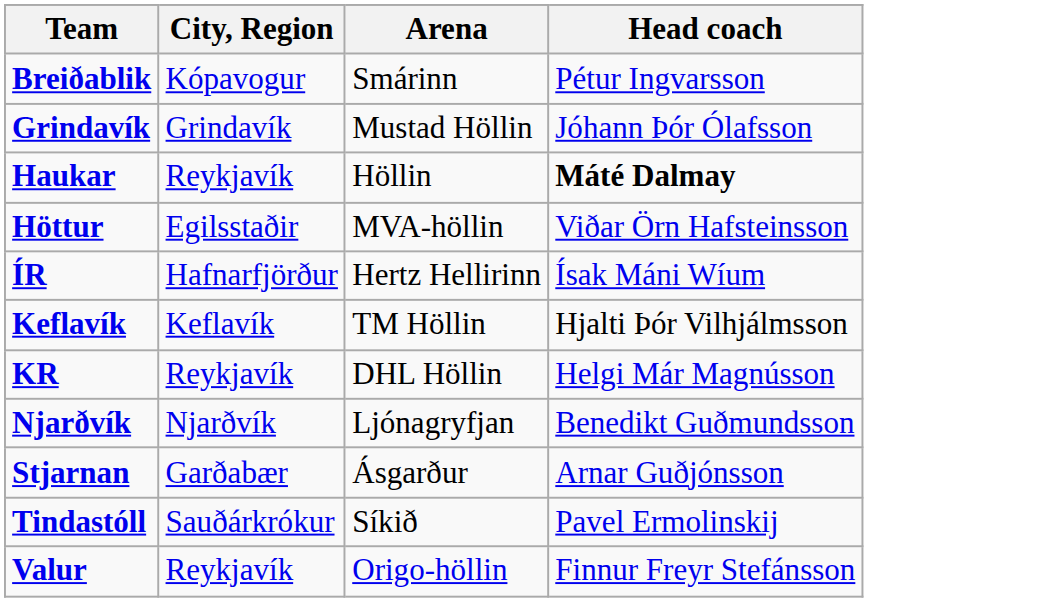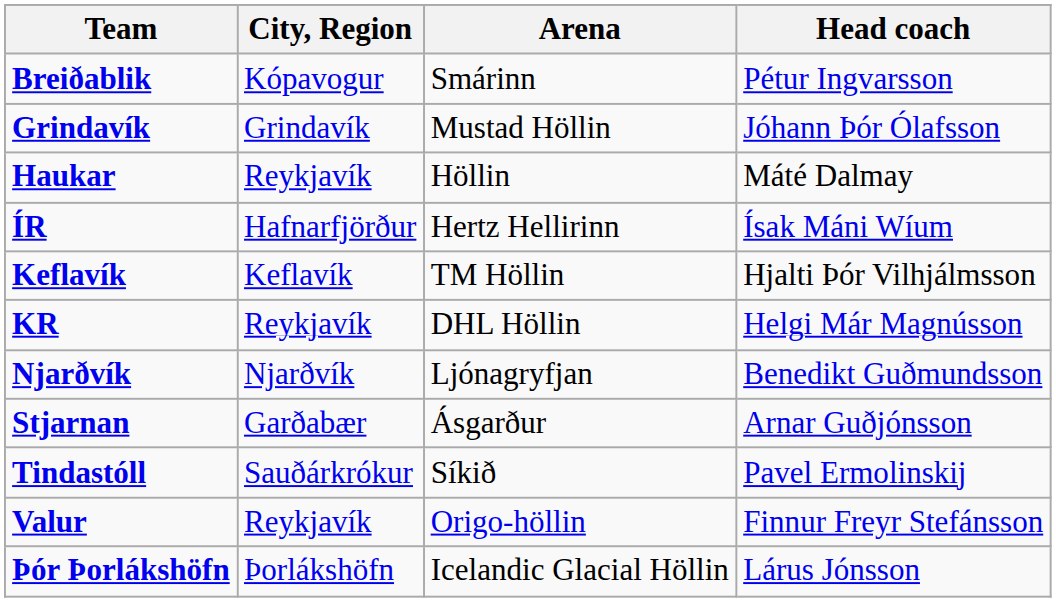Haukar | Head coach: bold -> normal
- row: Höttur | Egilsstaðir | MVA-höllin | Viðar Örn Hafsteinsson
+ row: Þór Þorlákshöfn | Þorlákshöfn | Icelandic Glacial Höllin | Lárus Jónsson
